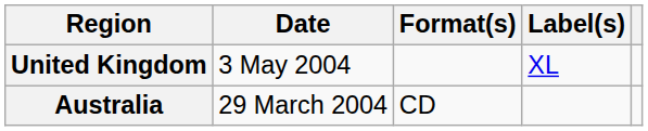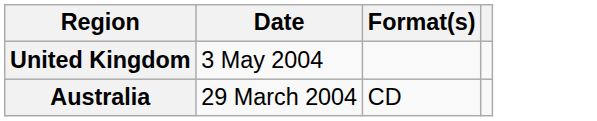- column: Label(s) | XL
